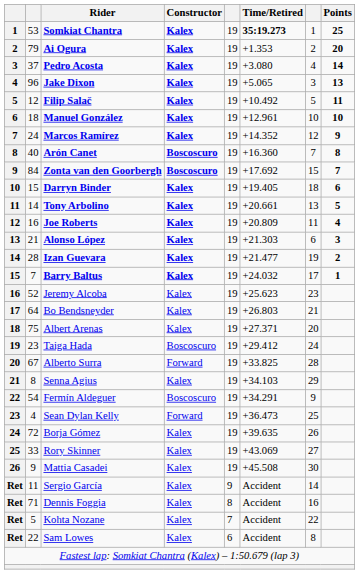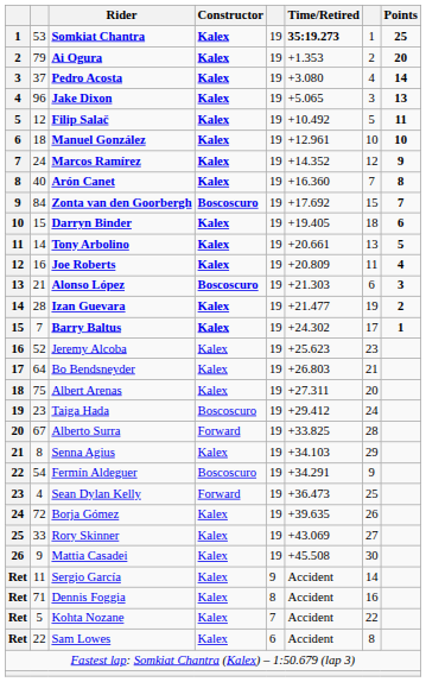Arón Canet | Constructor: Boscoscuro -> Kalex
Alonso López | Constructor: Kalex -> Boscoscuro
Barry Baltus | Time/Retired: +24.032 -> +24.302
Albert Arenas | Time/Retired: +27.371 -> +27.311
